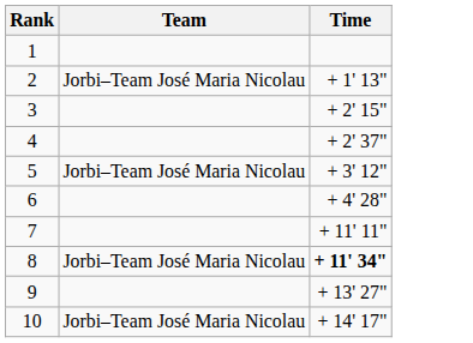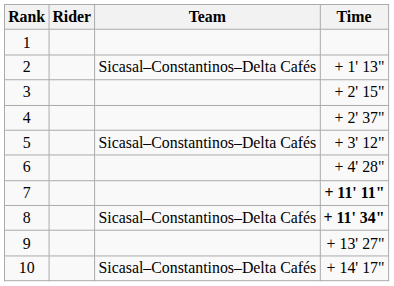+ column: Rider
2 | Team: Jorbi–Team José Maria Nicolau -> Sicasal–Constantinos–Delta Cafés
5 | Team: Jorbi–Team José Maria Nicolau -> Sicasal–Constantinos–Delta Cafés
7 | Time: normal -> bold
8 | Team: Jorbi–Team José Maria Nicolau -> Sicasal–Constantinos–Delta Cafés
10 | Team: Jorbi–Team José Maria Nicolau -> Sicasal–Constantinos–Delta Cafés
